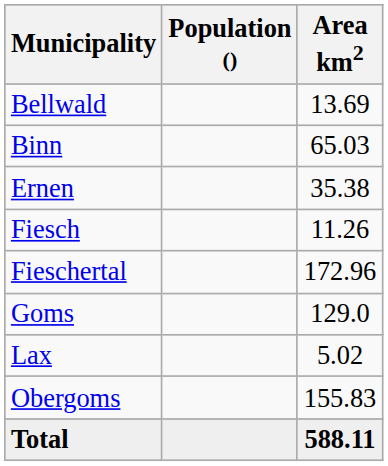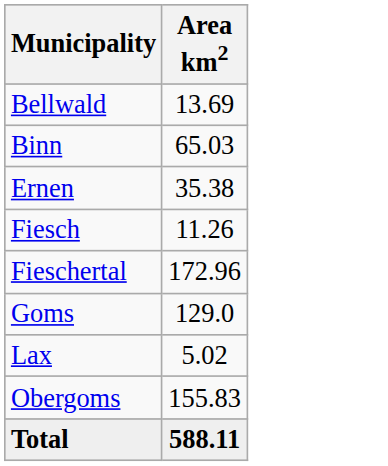- column: Population ()
